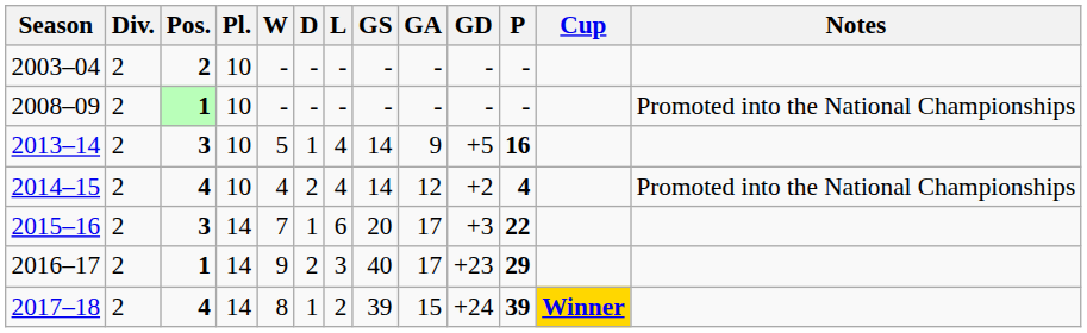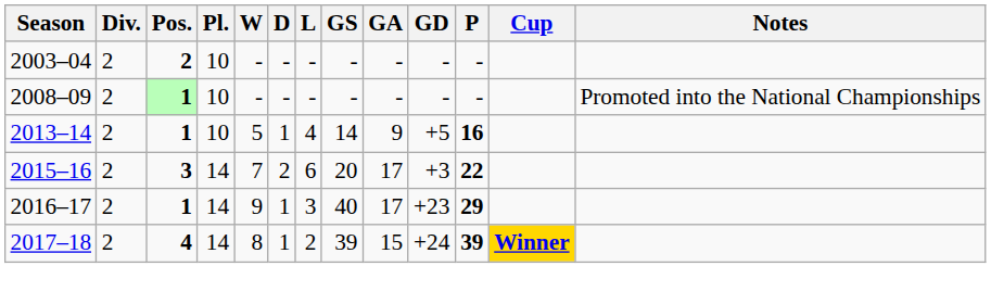2013–14 | Pos.: 3 -> 1
- row: 2014–15 | 2 | 4 | 10 | 4 | 2 | 4 | 14 | 12 | +2 | 4 | Promoted into the National Championships
2015–16 | D: 1 -> 2
2016–17 | D: 2 -> 1
